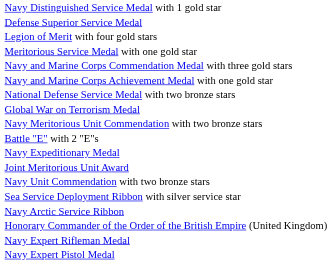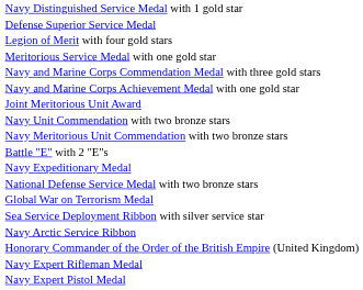rows swapped: Joint Meritorious Unit Award <-> National Defense Service Medal with two bronze stars
rows swapped: Navy Unit Commendation with two bronze stars <-> Global War on Terrorism Medal
